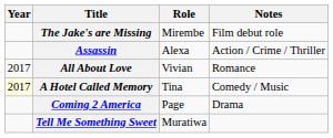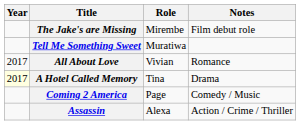rows swapped: Tell Me Something Sweet <-> Assassin
A Hotel Called Memory | Notes: Comedy / Music -> Drama
Coming 2 America | Notes: Drama -> Comedy / Music
